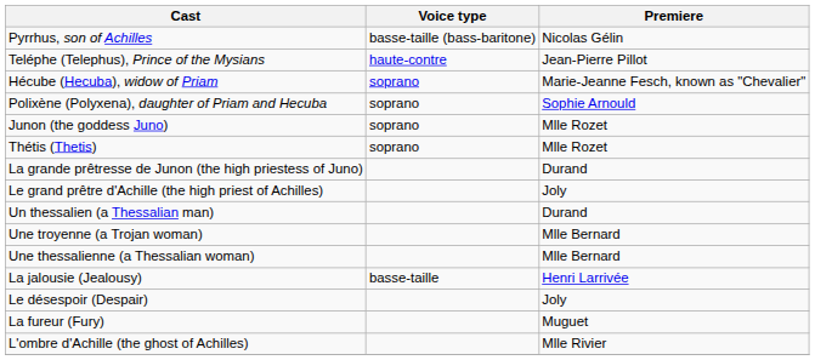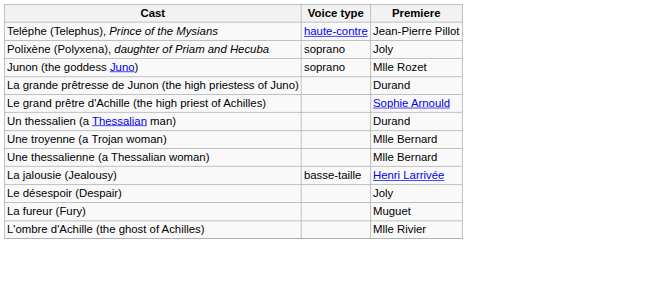- row: Pyrrhus, son of Achilles | basse-taille (bass-baritone) | Nicolas Gélin
- row: Hécube (Hecuba), widow of Priam | soprano | Marie-Jeanne Fesch, known as "Chevalier"
Polixène (Polyxena), daughter of Priam and Hecuba | Premiere: Sophie Arnould -> Joly
- row: Thétis (Thetis) | soprano | Mlle Rozet
Le grand prêtre d'Achille (the high priest of Achilles) | Premiere: Joly -> Sophie Arnould
